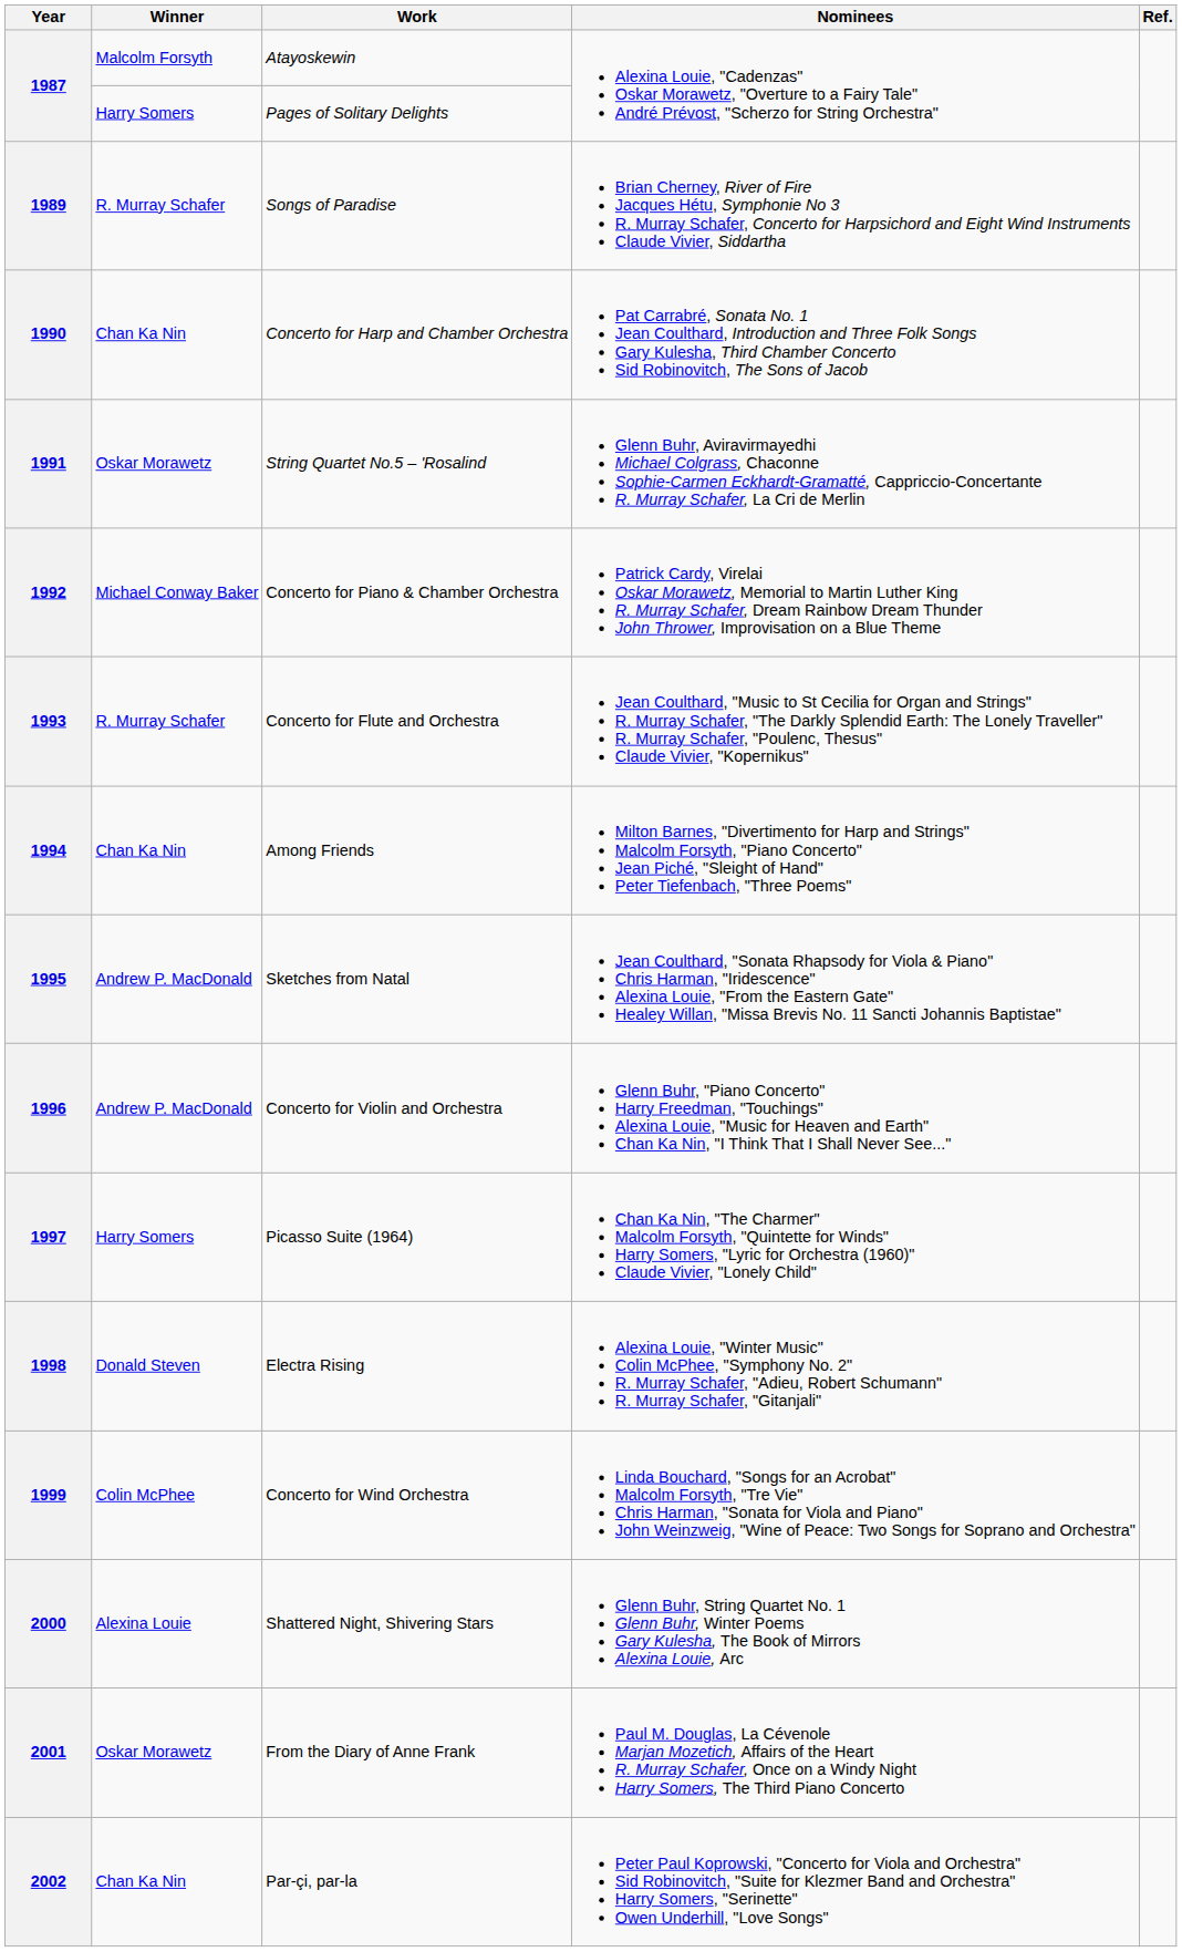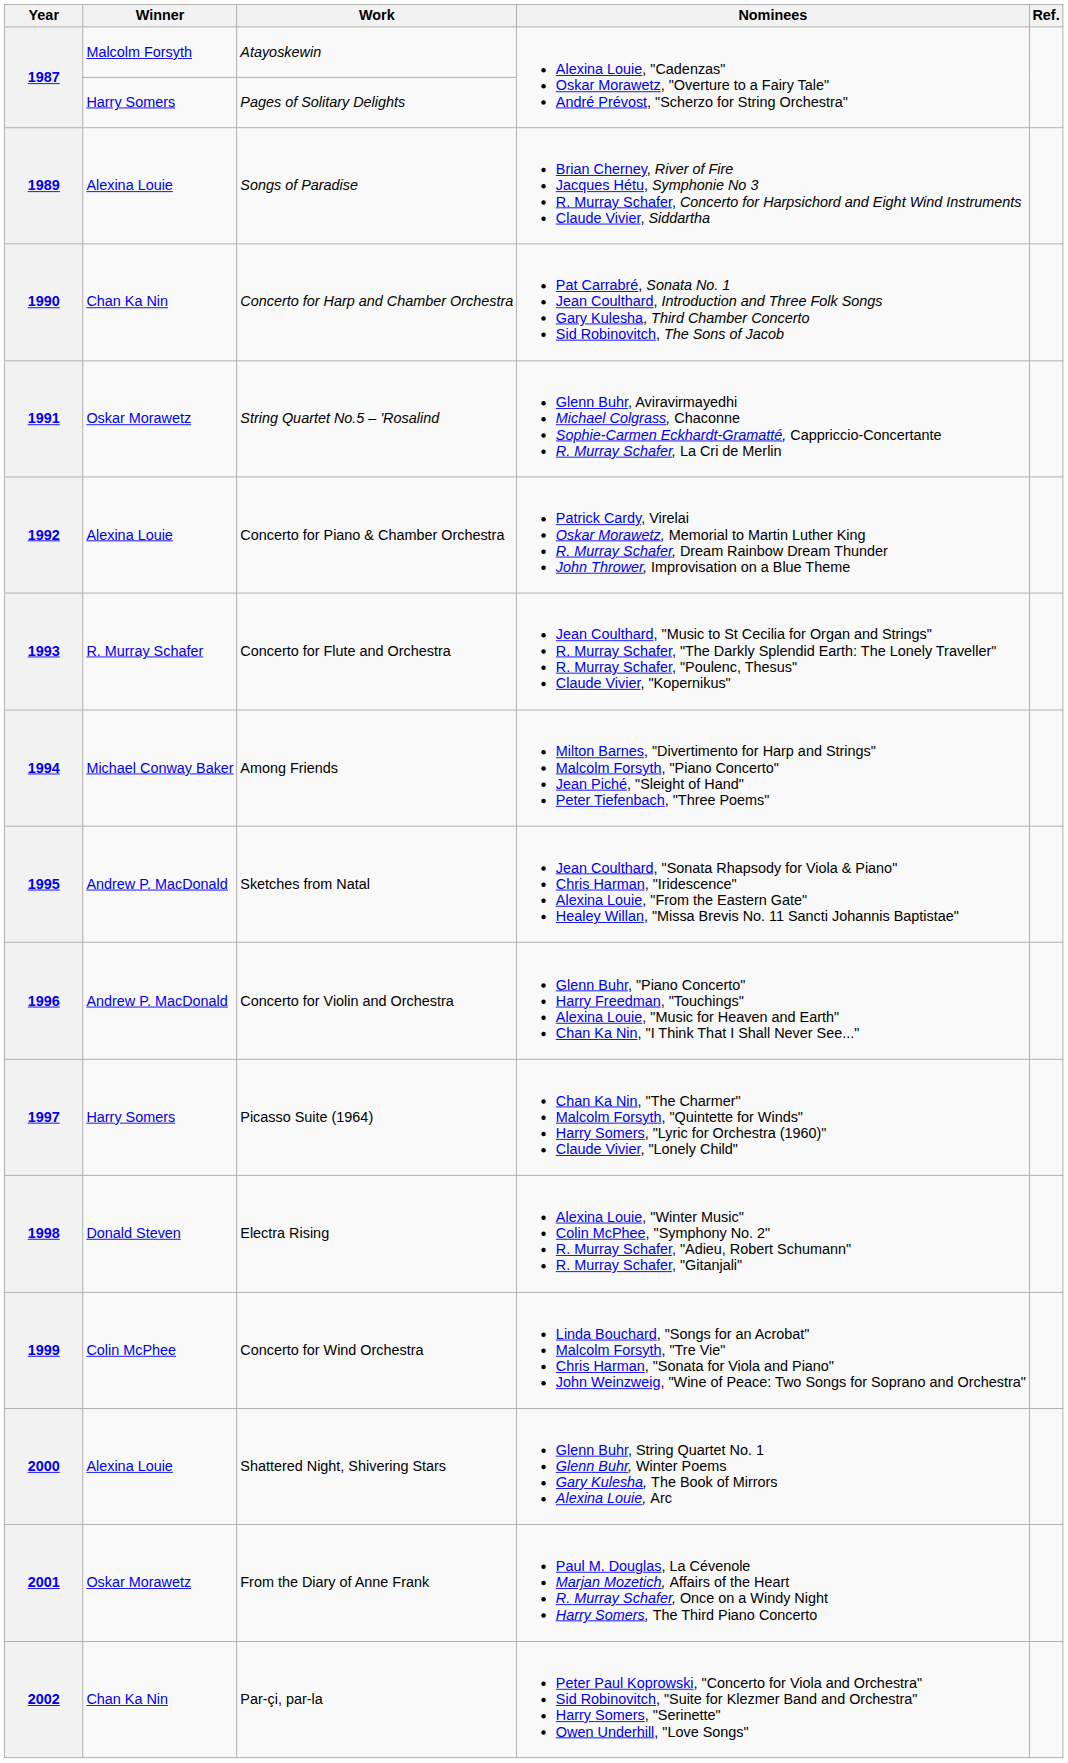1989 | Winner: R. Murray Schafer -> Alexina Louie
1992 | Winner: Michael Conway Baker -> Alexina Louie
1994 | Winner: Chan Ka Nin -> Michael Conway Baker
